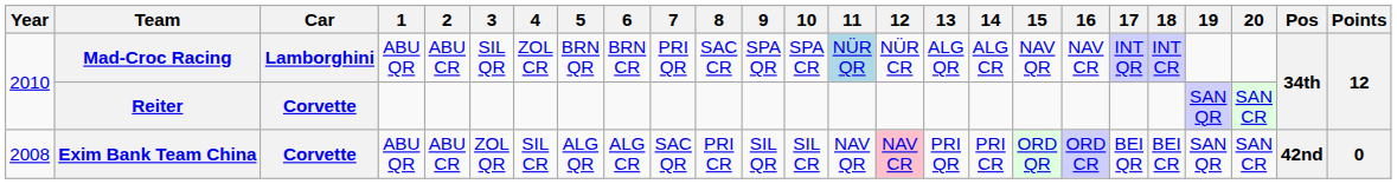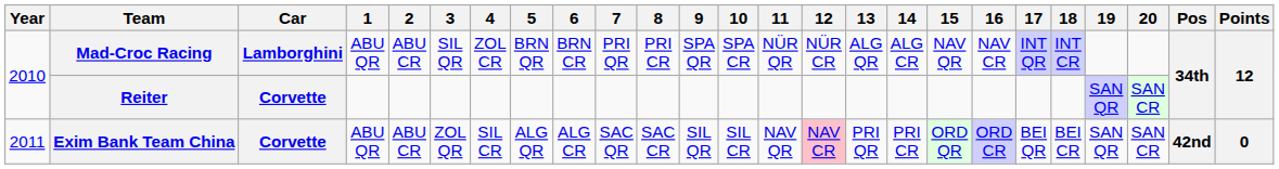Mad-Croc Racing | 8: SAC CR -> PRI CR
Mad-Croc Racing | 11: lightblue background -> no background
Exim Bank Team China | Year: 2008 -> 2011
Exim Bank Team China | 8: PRI CR -> SAC CR
